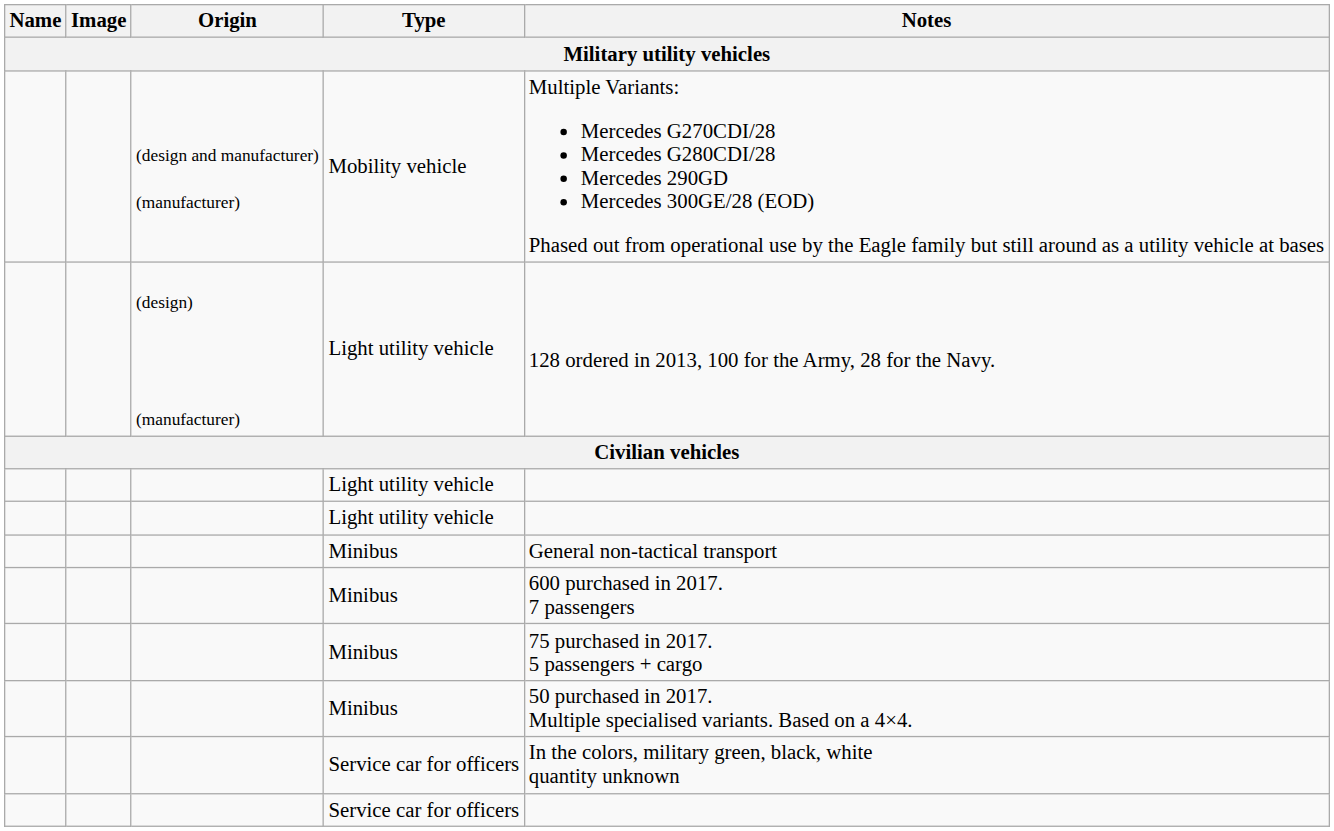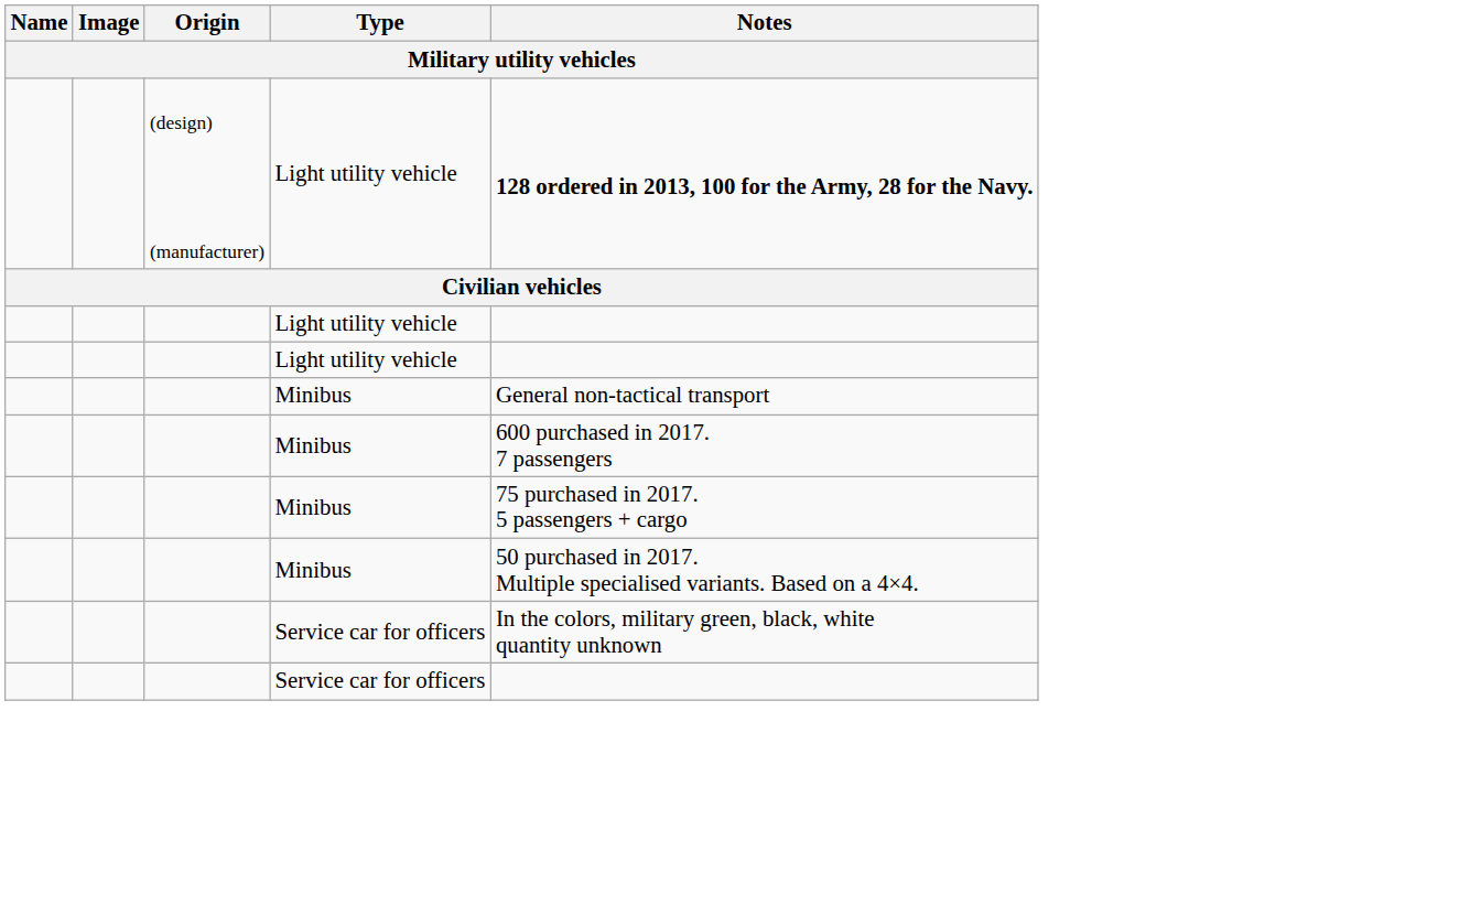- row: (design and manufacturer) (manufacturer) | Mobility vehicle | Multiple Variants: Mercedes G270CDI/28 Mercedes G280CDI/28 Mercedes 290GD Mercedes 300GE/28 (EOD) Phased out from operational use by the Eagle family but still around as a utility vehicle at bases
(design) (manufacturer) / Light utility vehicle | Notes: normal -> bold
